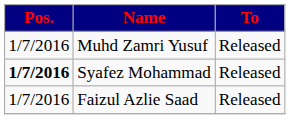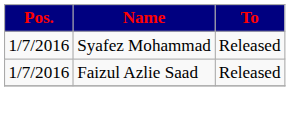- row: 1/7/2016 | Muhd Zamri Yusuf | Released
Syafez Mohammad | Pos.: bold -> normal
